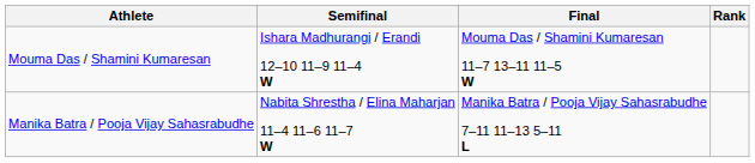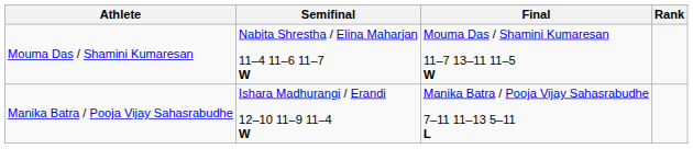Mouma Das / Shamini Kumaresan | Semifinal: Ishara Madhurangi / Erandi 12–10 11–9 11–4 W -> Nabita Shrestha / Elina Maharjan 11–4 11–6 11–7 W
Manika Batra / Pooja Vijay Sahasrabudhe | Semifinal: Nabita Shrestha / Elina Maharjan 11–4 11–6 11–7 W -> Ishara Madhurangi / Erandi 12–10 11–9 11–4 W
